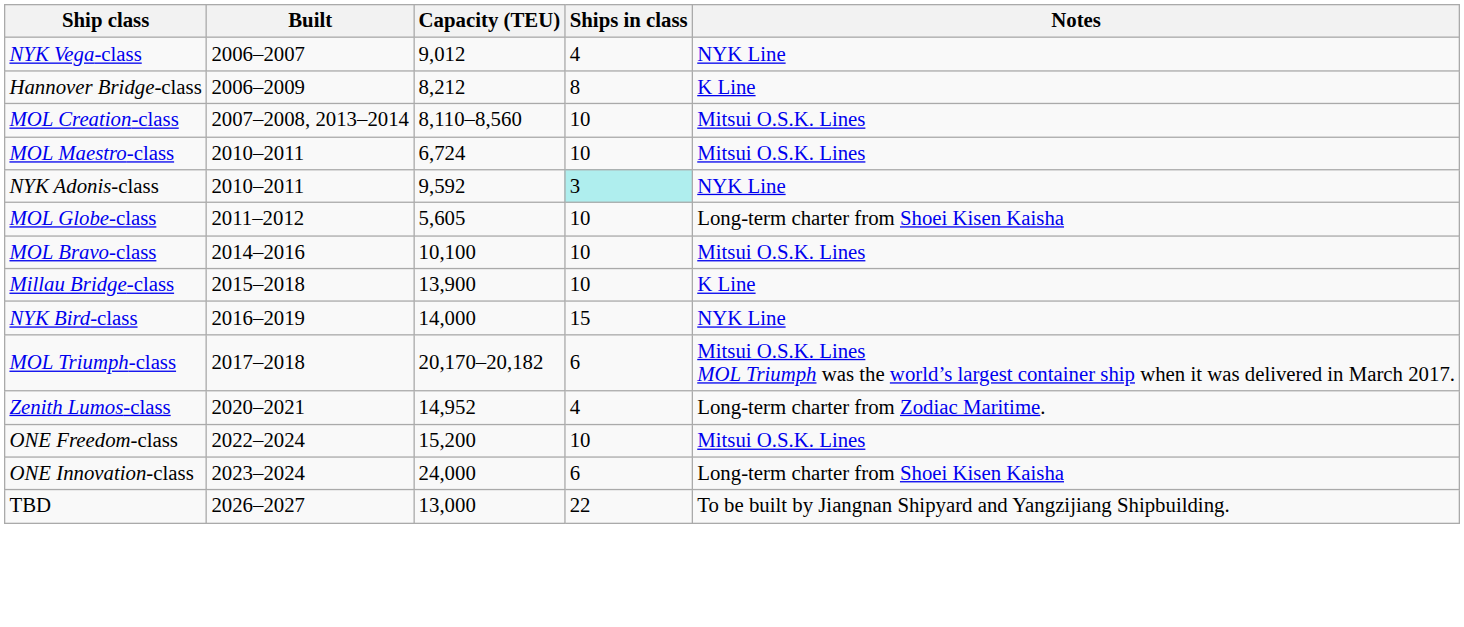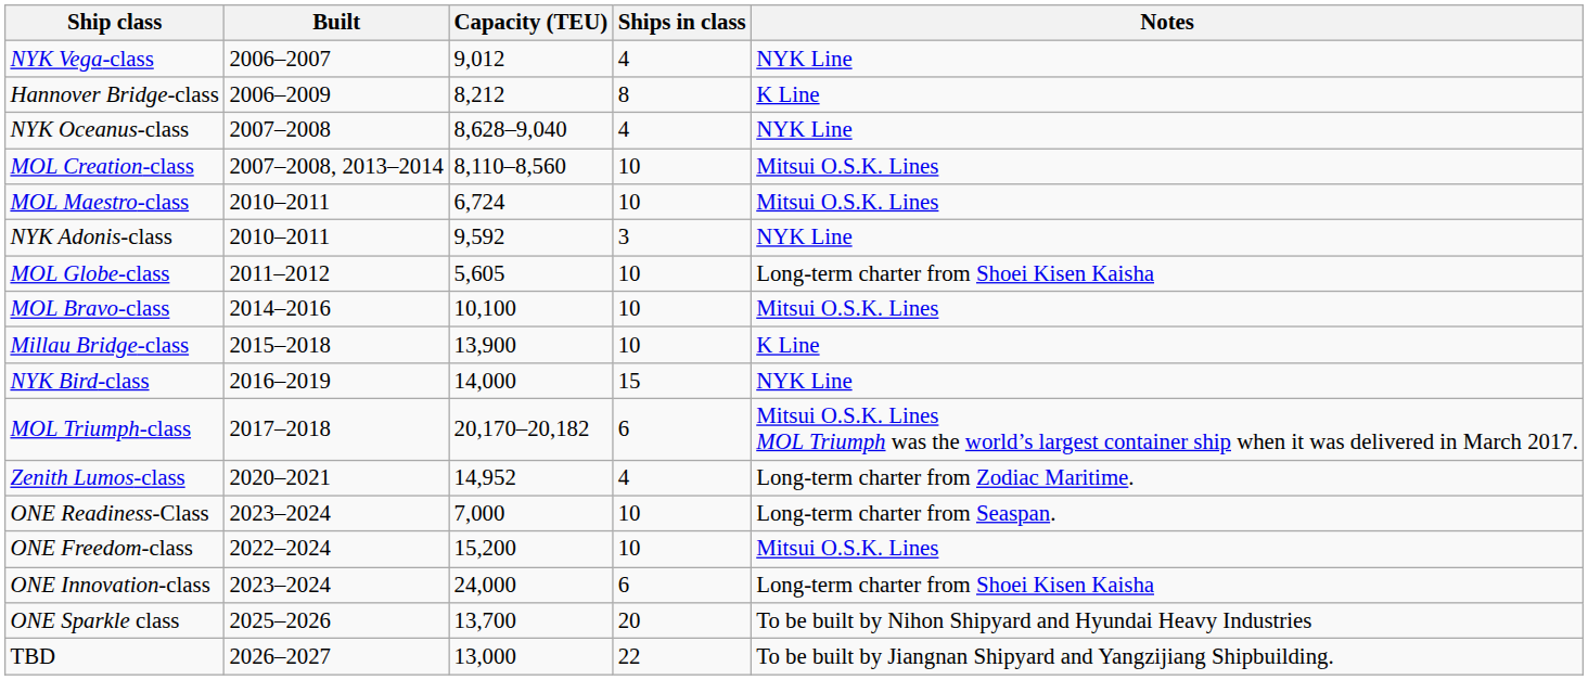+ row: NYK Oceanus-class | 2007–2008 | 8,628–9,040 | 4 | NYK Line
NYK Adonis-class | Ships in class: paleturquoise background -> no background
+ row: ONE Readiness-Class | 2023–2024 | 7,000 | 10 | Long-term charter from Seaspan.
+ row: ONE Sparkle class | 2025–2026 | 13,700 | 20 | To be built by Nihon Shipyard and Hyundai Heavy Industries
